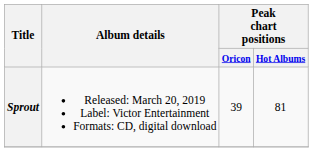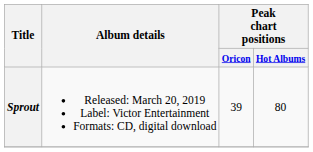Sprout | Peak chart positions / Hot Albums: 81 -> 80
